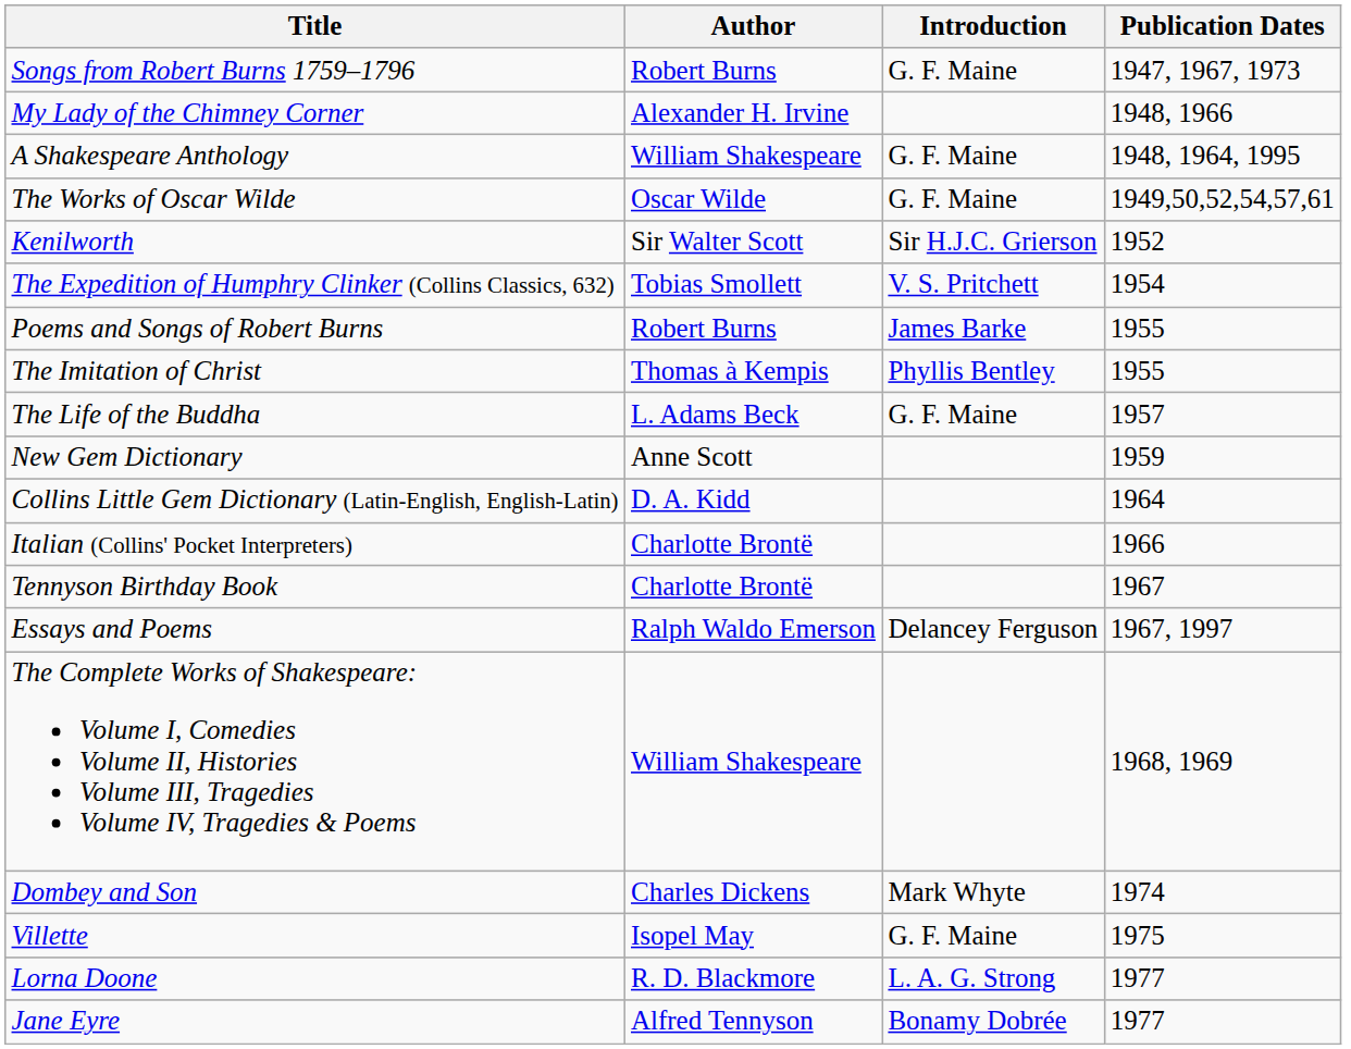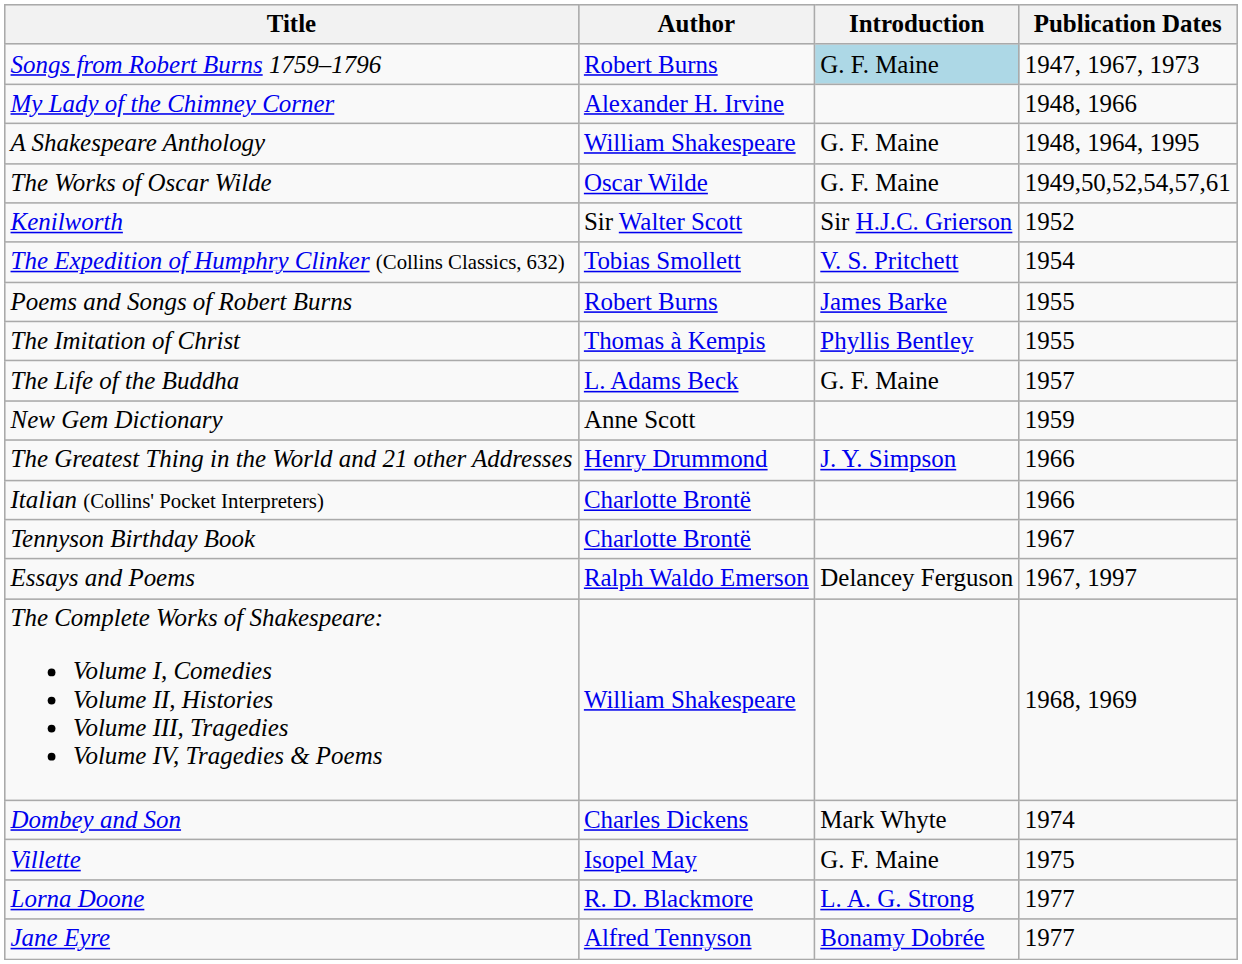Songs from Robert Burns 1759–1796 | Introduction: no background -> lightblue background
- row: Collins Little Gem Dictionary (Latin-English, English-Latin) | D. A. Kidd | 1964
+ row: The Greatest Thing in the World and 21 other Addresses | Henry Drummond | J. Y. Simpson | 1966
